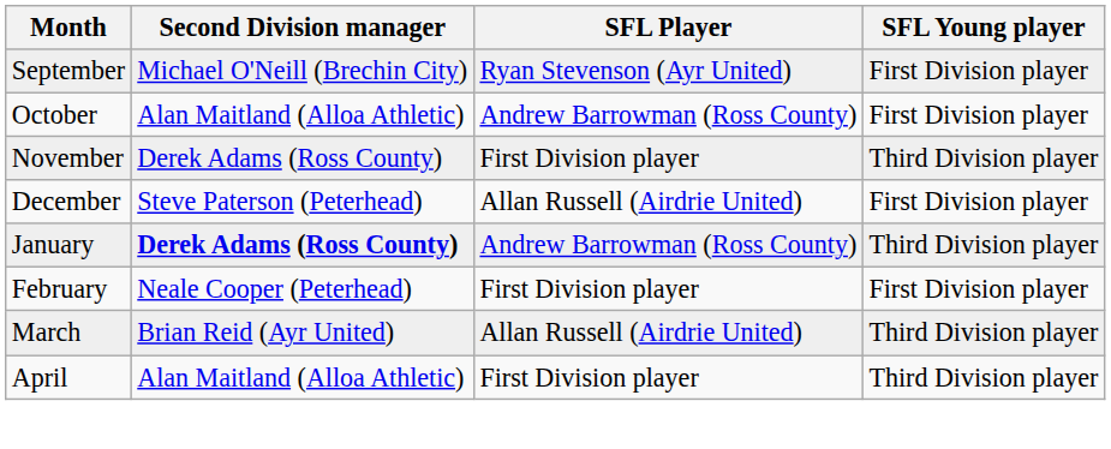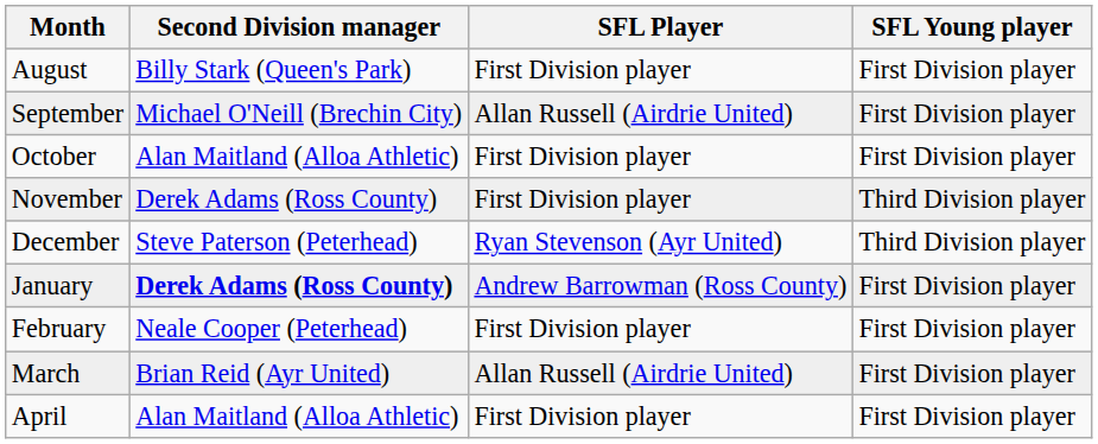+ row: August | Billy Stark (Queen's Park) | First Division player | First Division player
September | SFL Player: Ryan Stevenson (Ayr United) -> Allan Russell (Airdrie United)
October | SFL Player: Andrew Barrowman (Ross County) -> First Division player
December | SFL Player: Allan Russell (Airdrie United) -> Ryan Stevenson (Ayr United)
December | SFL Young player: First Division player -> Third Division player
January | SFL Young player: Third Division player -> First Division player
March | SFL Young player: Third Division player -> First Division player
April | SFL Young player: Third Division player -> First Division player
